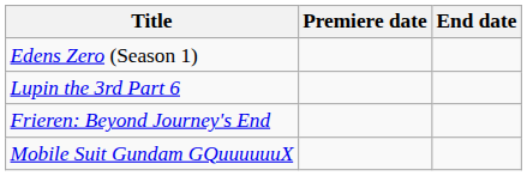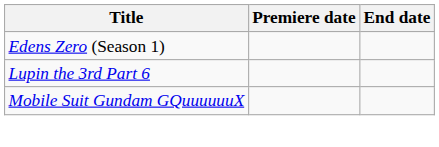- row: Frieren: Beyond Journey's End
